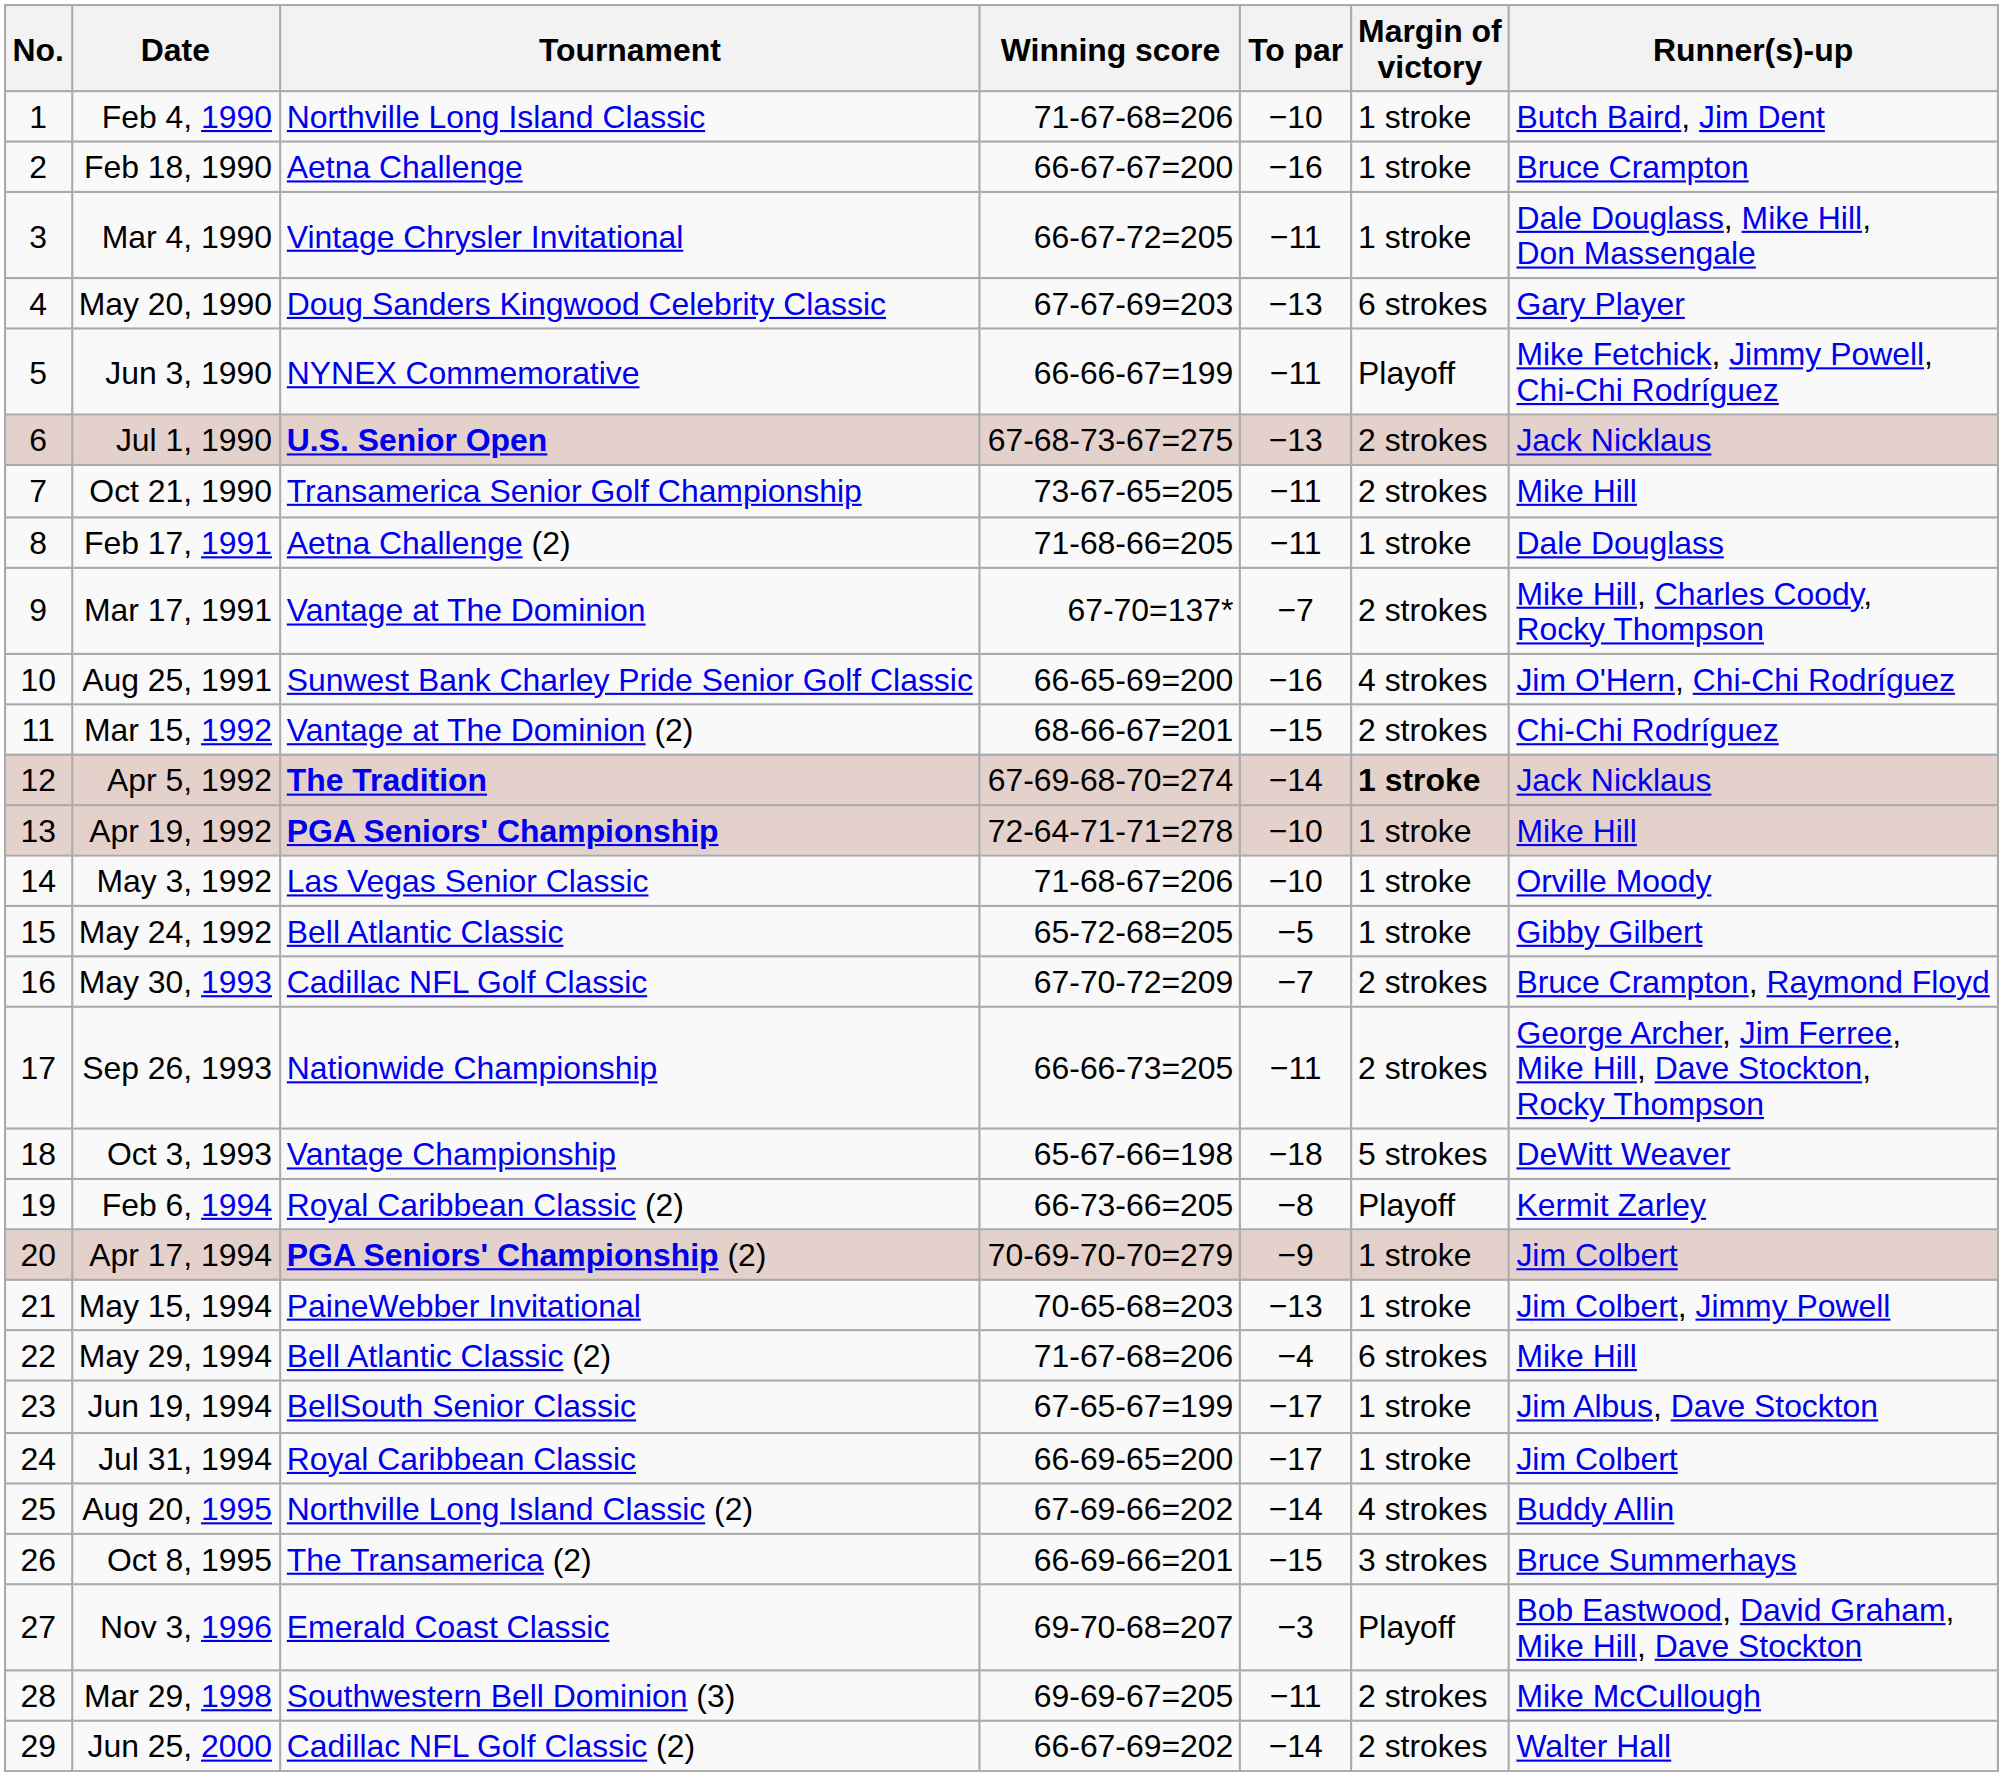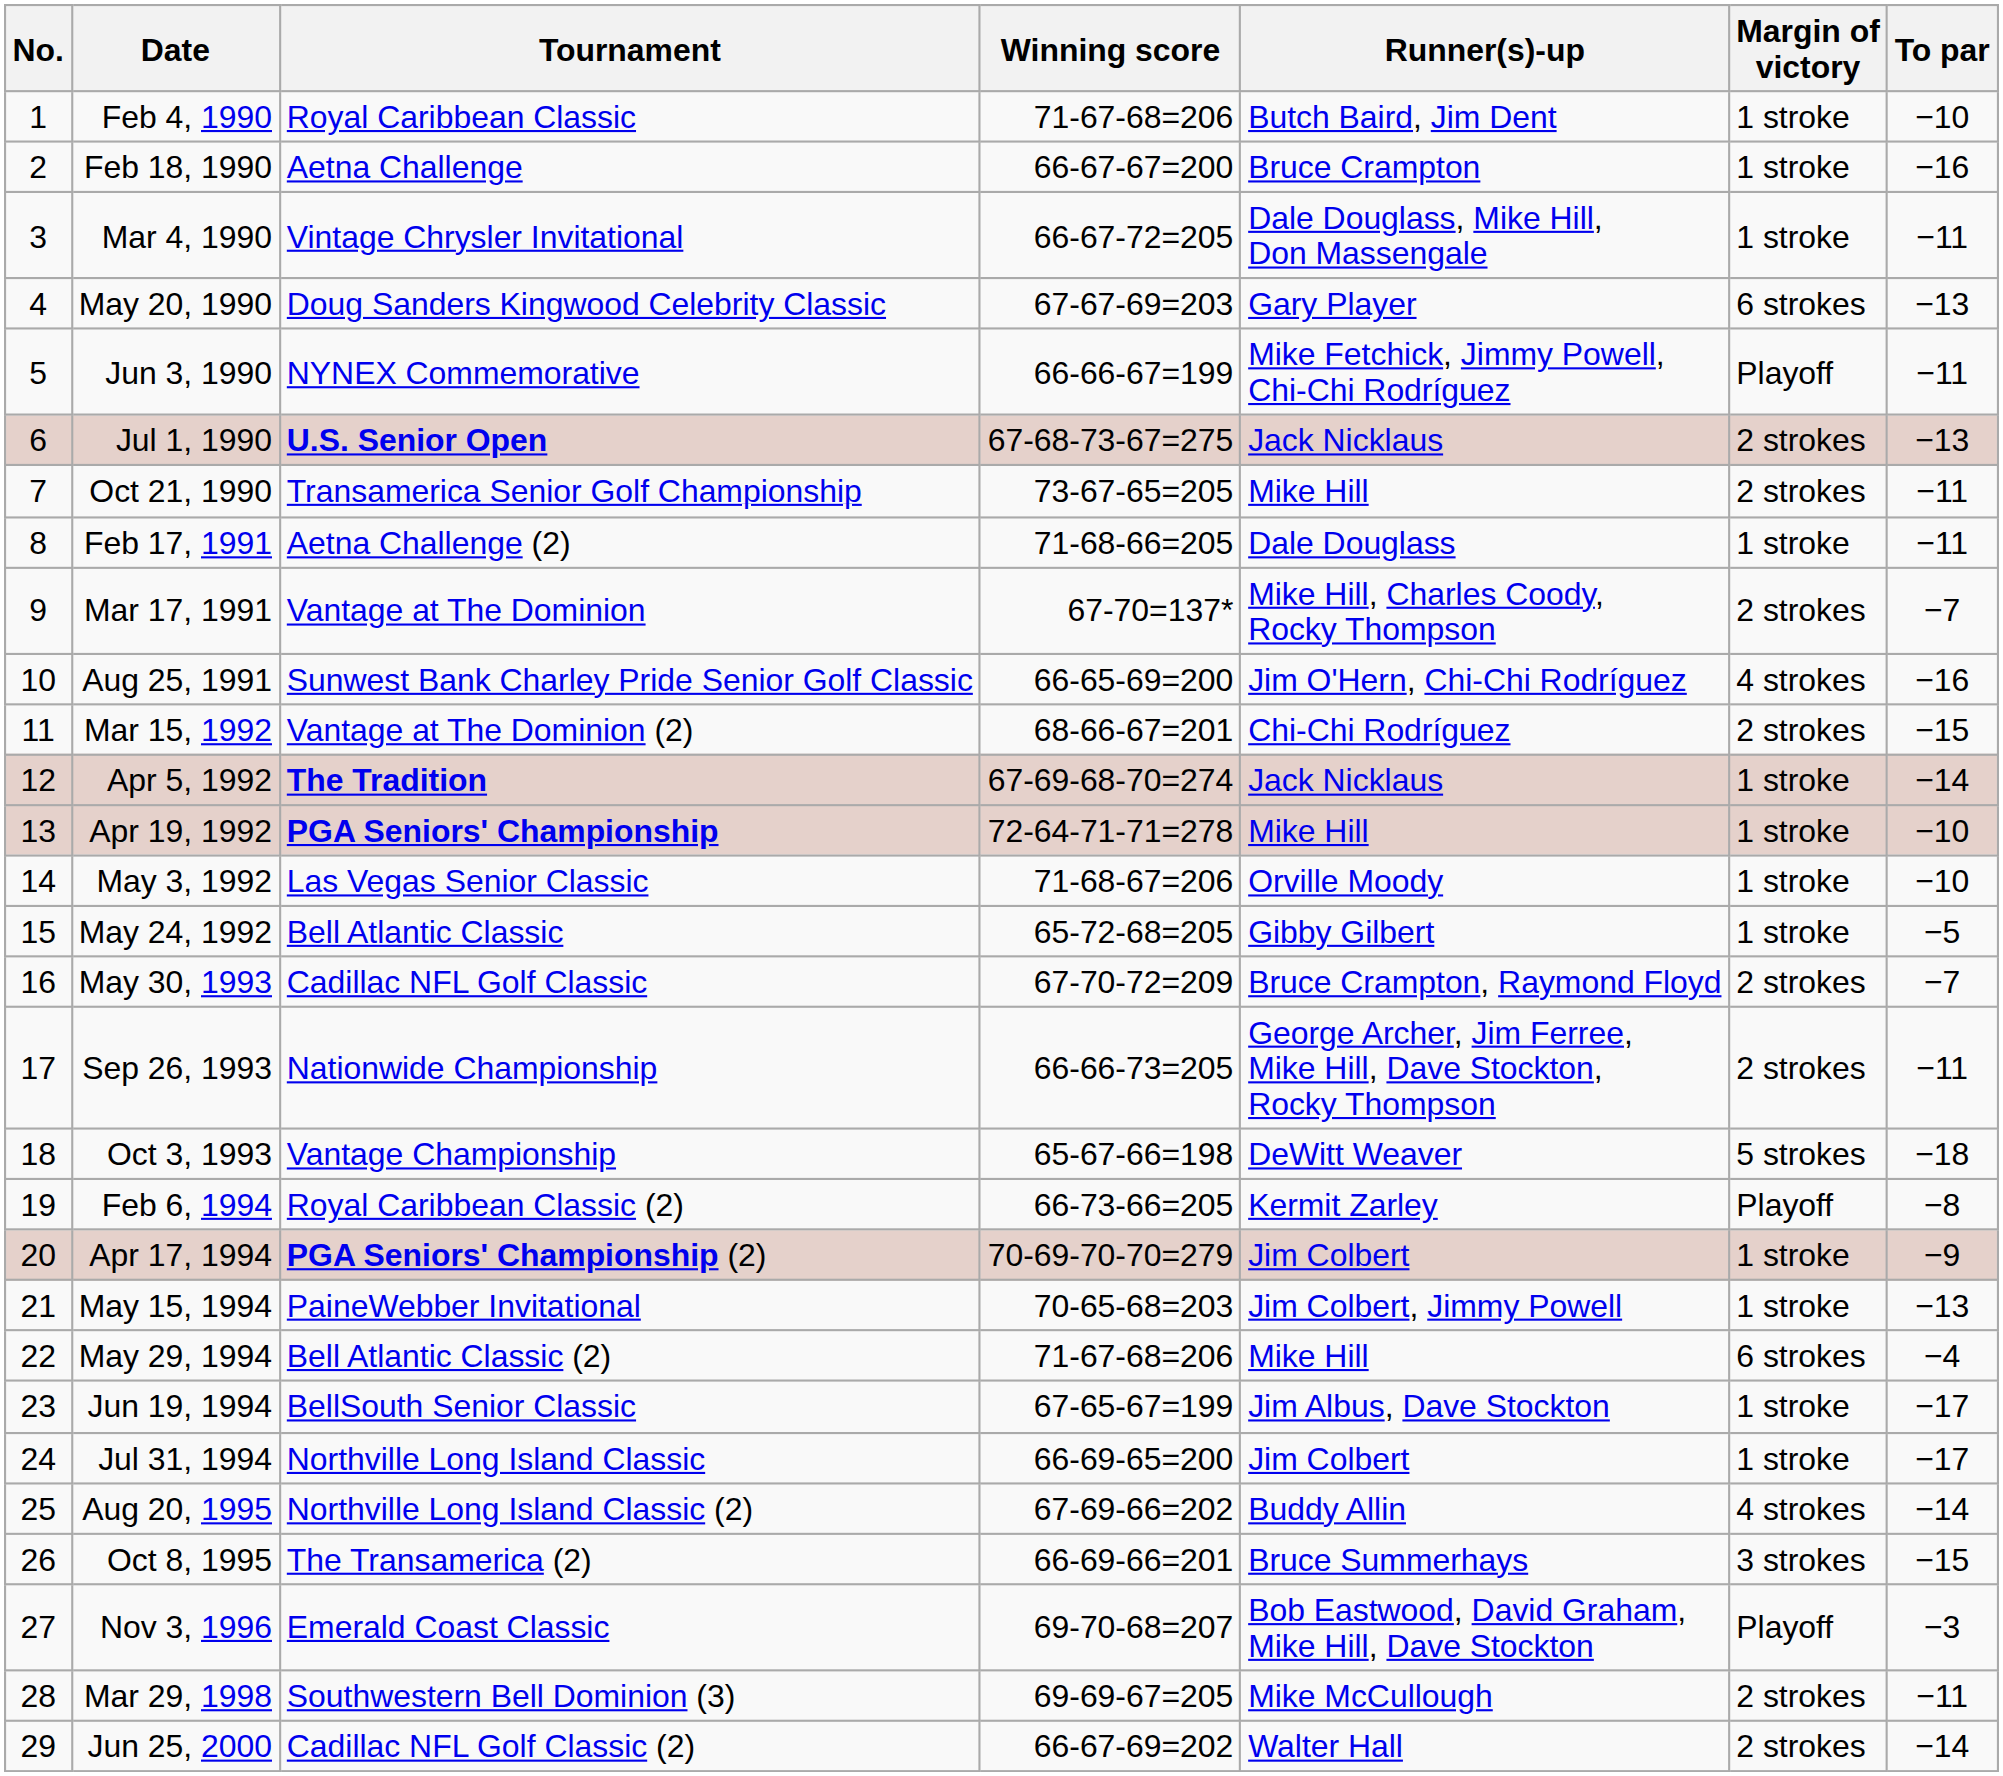columns swapped: To par <-> Runner(s)-up
Feb 4, 1990 | Tournament: Northville Long Island Classic -> Royal Caribbean Classic
Apr 5, 1992 | Margin of victory: bold -> normal
Jul 31, 1994 | Tournament: Royal Caribbean Classic -> Northville Long Island Classic
